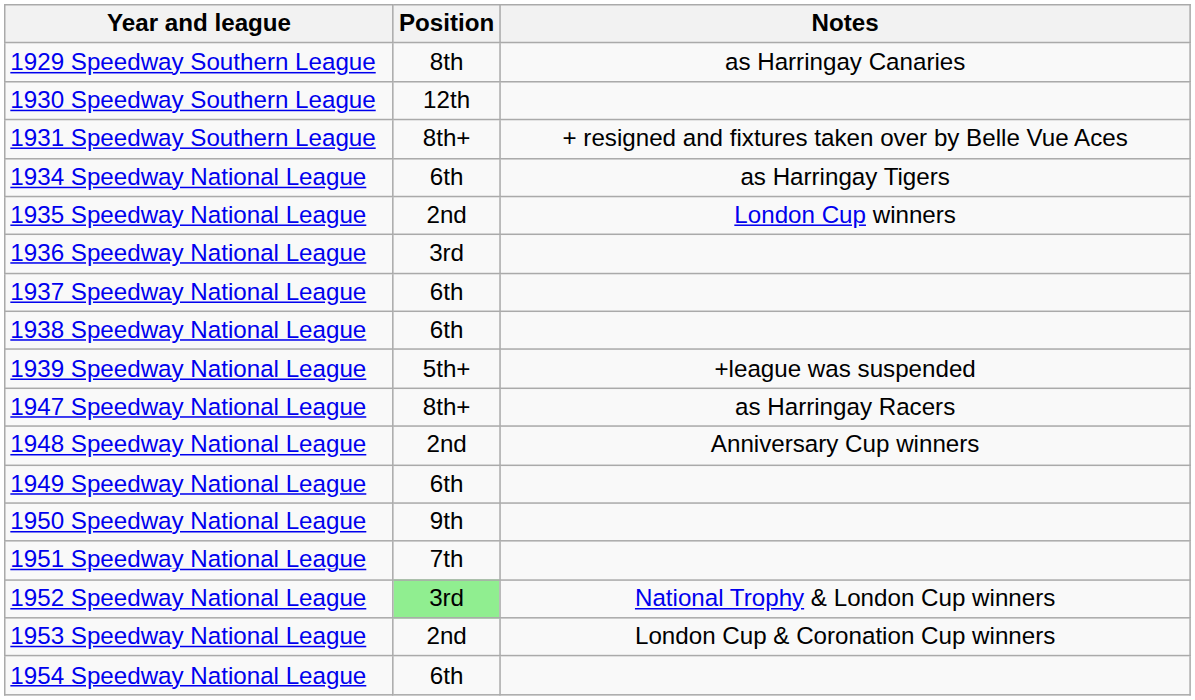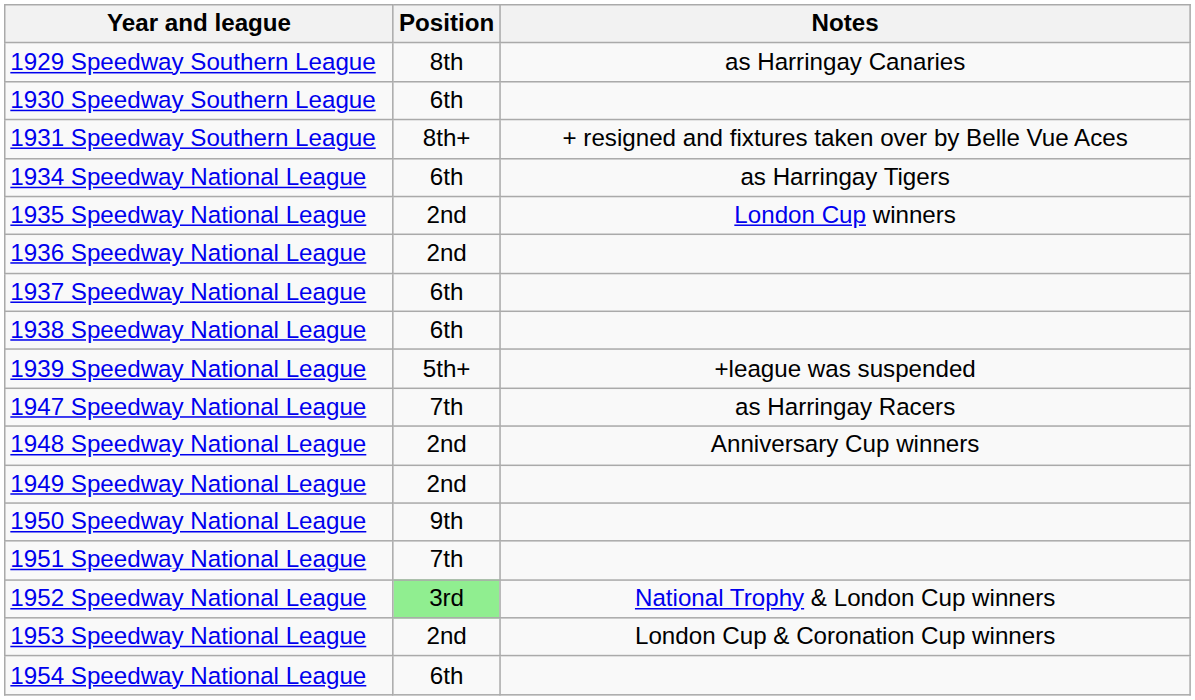1930 Speedway Southern League | Position: 12th -> 6th
1936 Speedway National League | Position: 3rd -> 2nd
1947 Speedway National League | Position: 8th+ -> 7th
1949 Speedway National League | Position: 6th -> 2nd
